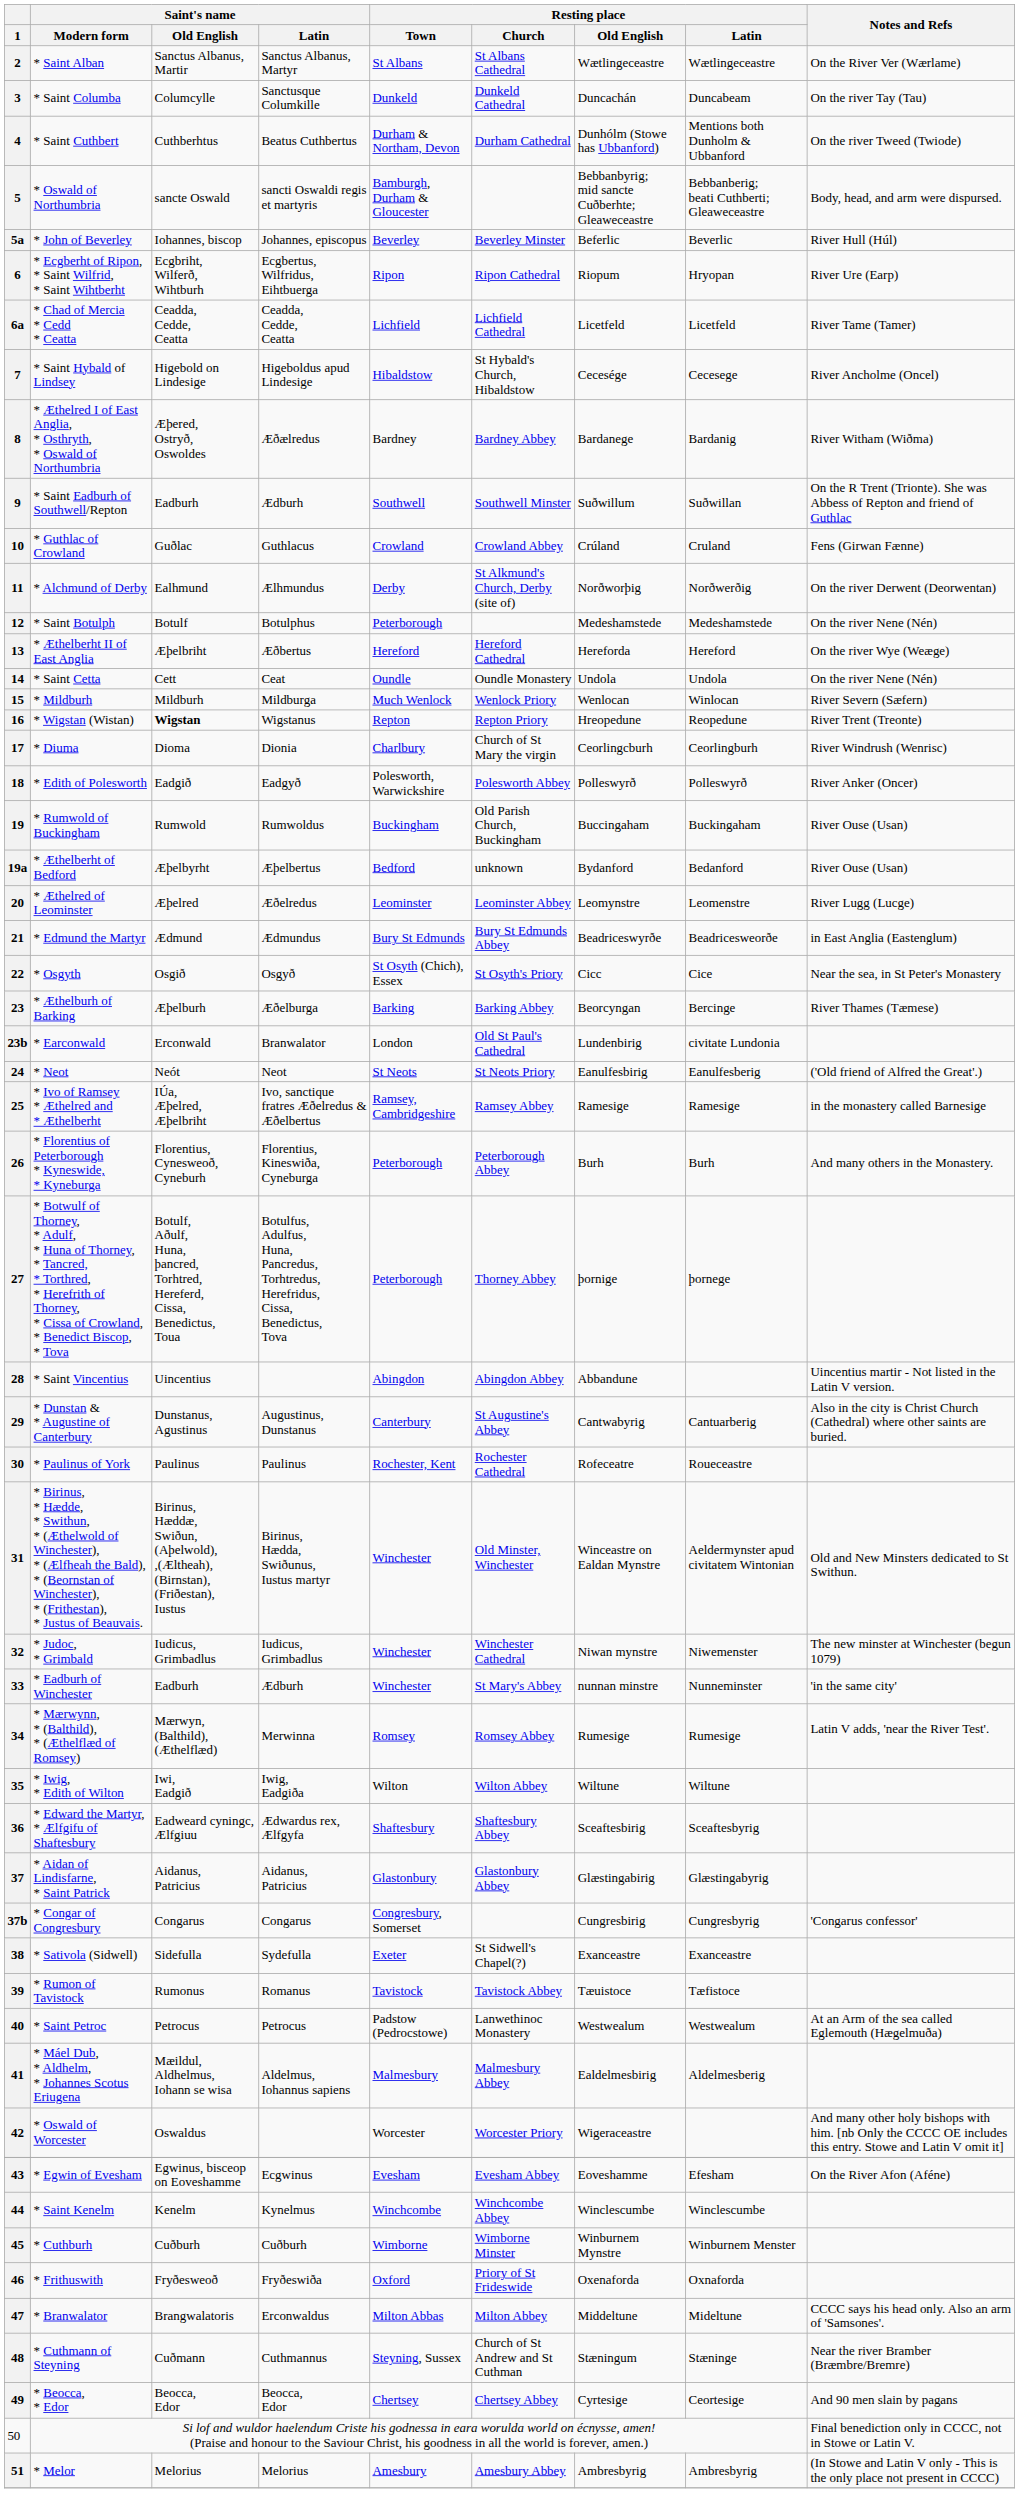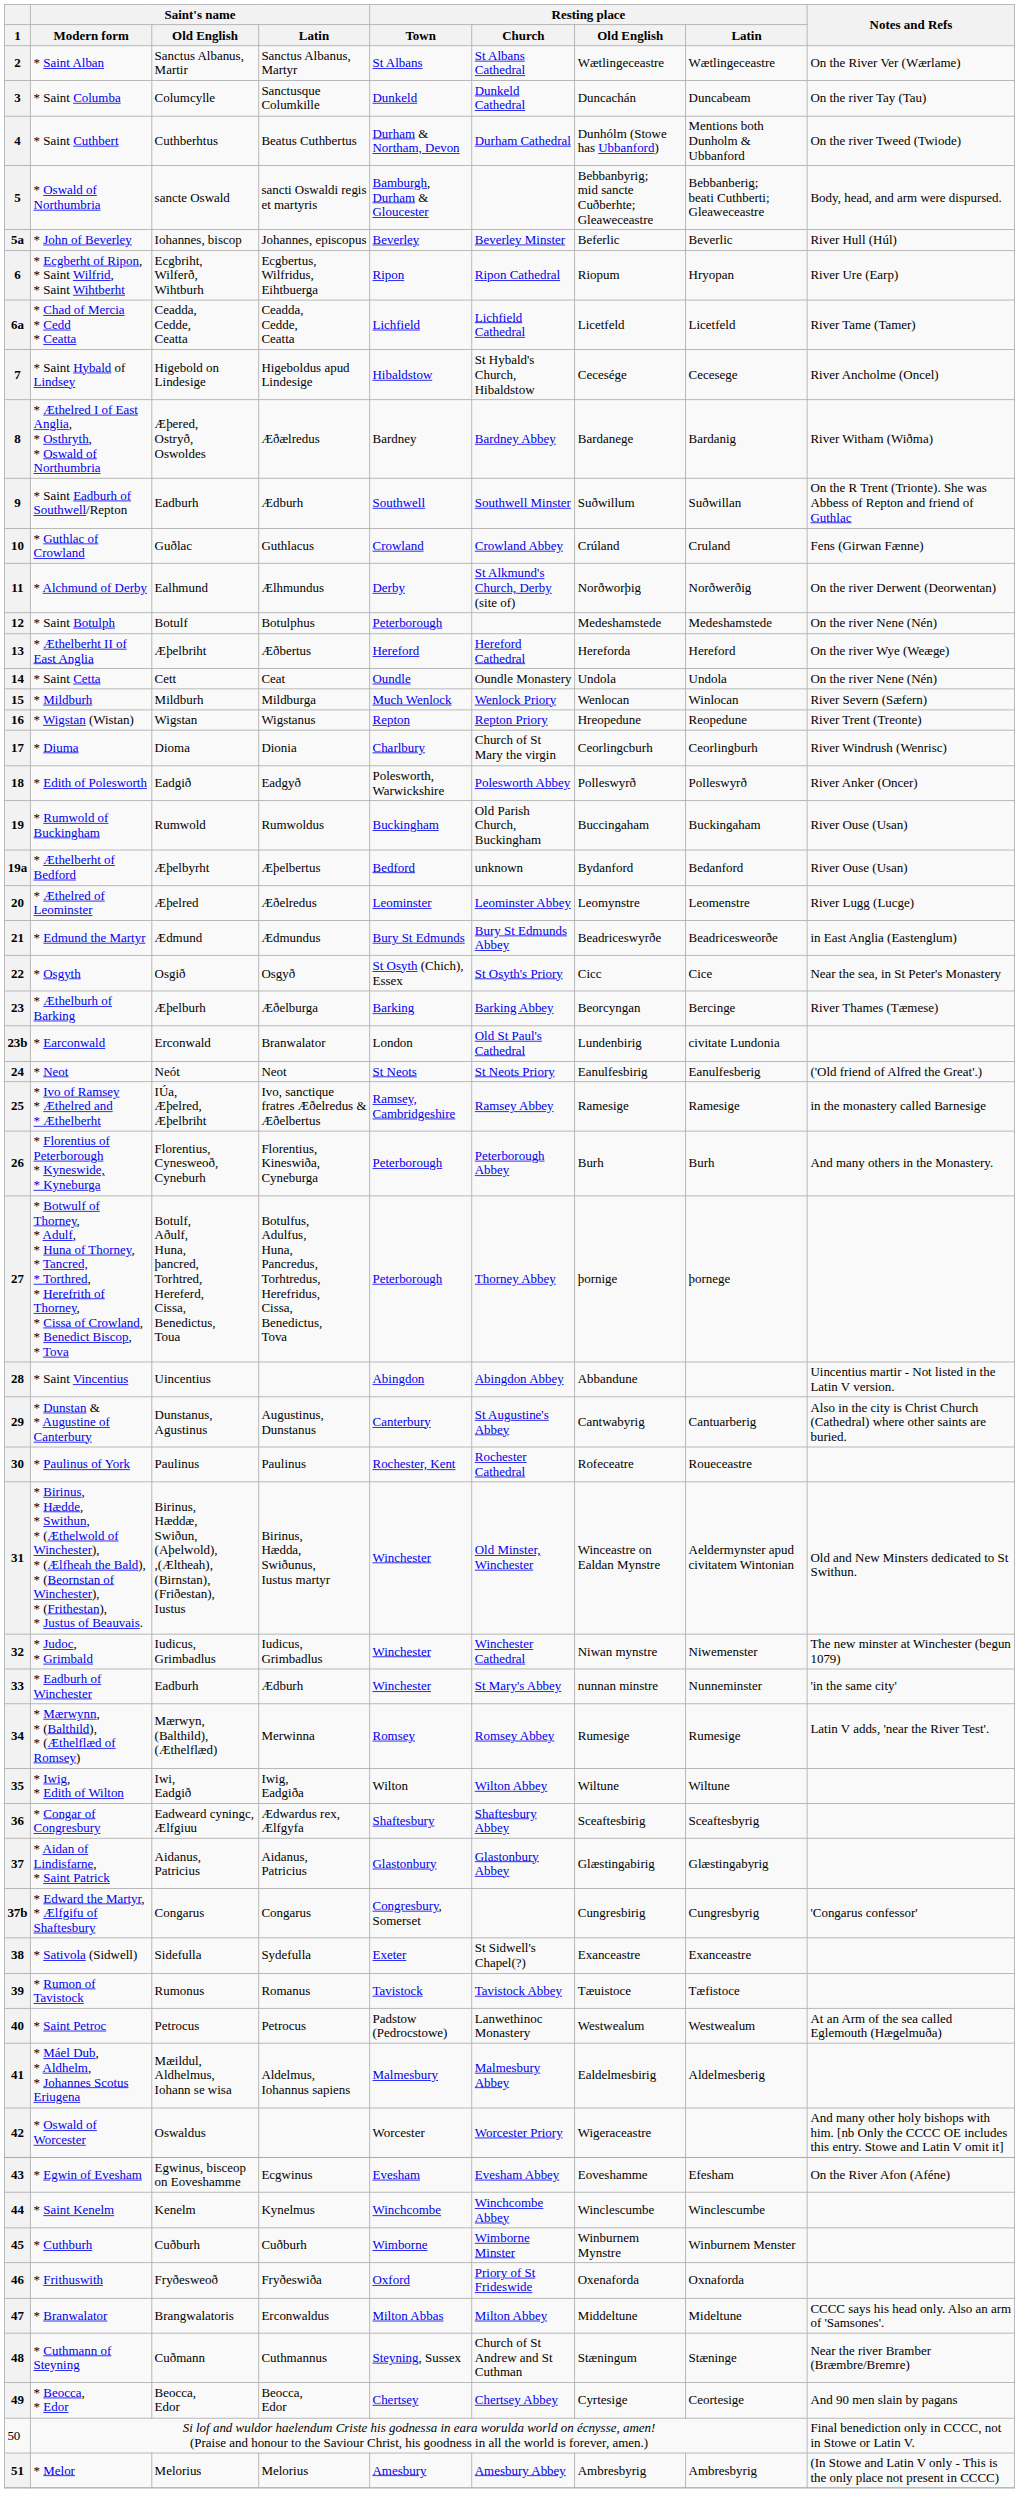16 | Saint's name / Old English: bold -> normal
36 | Saint's name / Modern form: * Edward the Martyr, * Ælfgifu of Shaftesbury -> * Congar of Congresbury
37b | Saint's name / Modern form: * Congar of Congresbury -> * Edward the Martyr, * Ælfgifu of Shaftesbury
